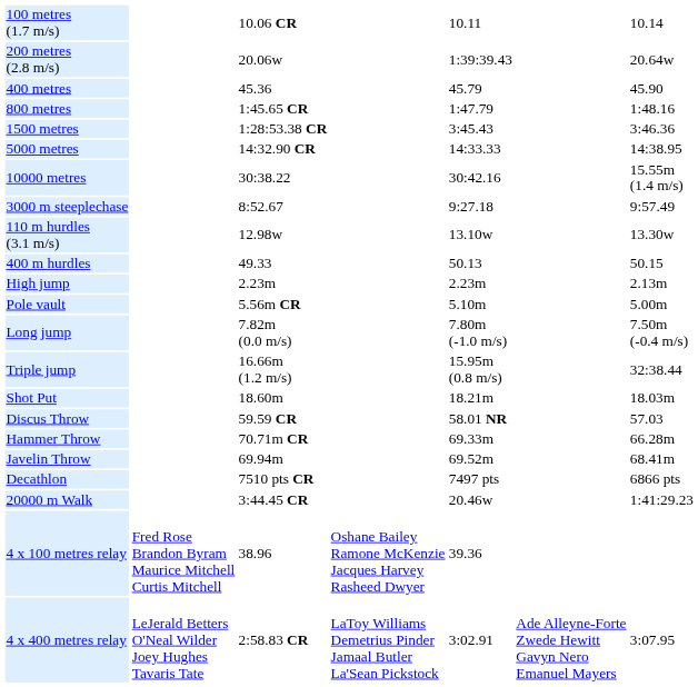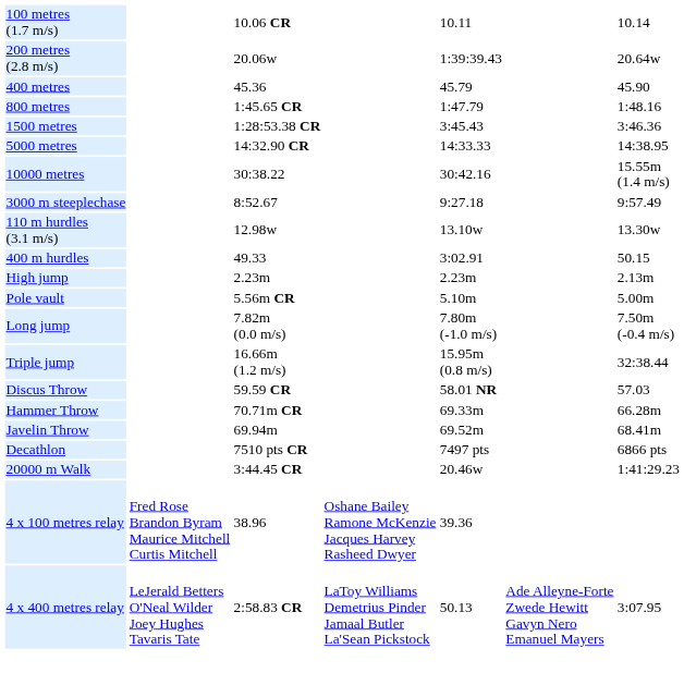400 m hurdles | column 5: 50.13 -> 3:02.91
- row: Shot Put | 18.60m | 18.21m | 18.03m
4 x 400 metres relay | column 5: 3:02.91 -> 50.13
